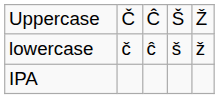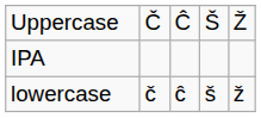rows swapped: lowercase <-> IPA
